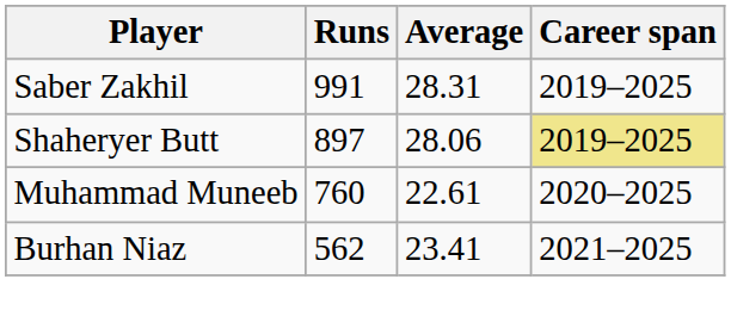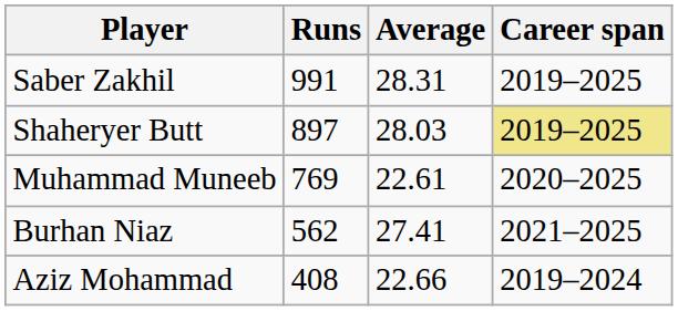Shaheryer Butt | Average: 28.06 -> 28.03
Muhammad Muneeb | Runs: 760 -> 769
Burhan Niaz | Average: 23.41 -> 27.41
+ row: Aziz Mohammad | 408 | 22.66 | 2019–2024
